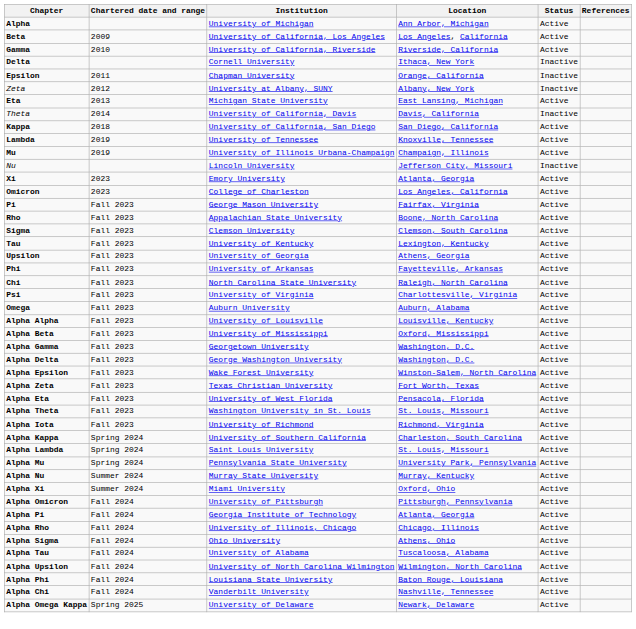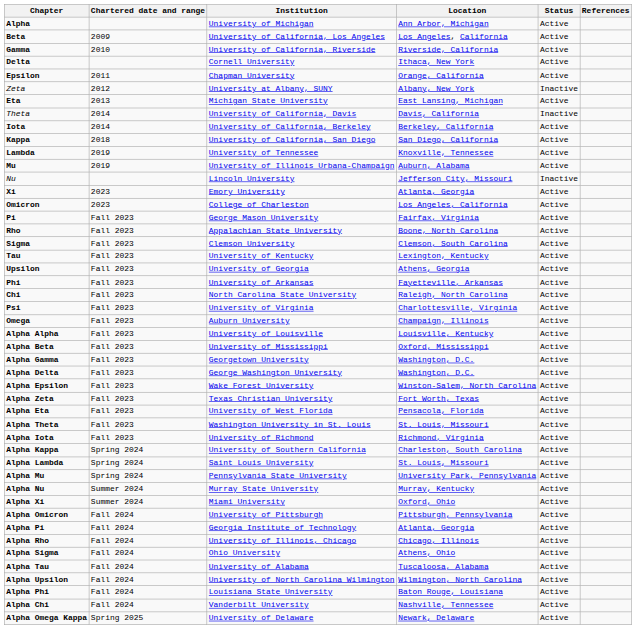Delta | Status: Inactive -> Active
Epsilon | Status: Inactive -> Active
+ row: Iota | 2014 | University of California, Berkeley | Berkeley, California | Active
Mu | Location: Champaign, Illinois -> Auburn, Alabama
Omega | Location: Auburn, Alabama -> Champaign, Illinois
